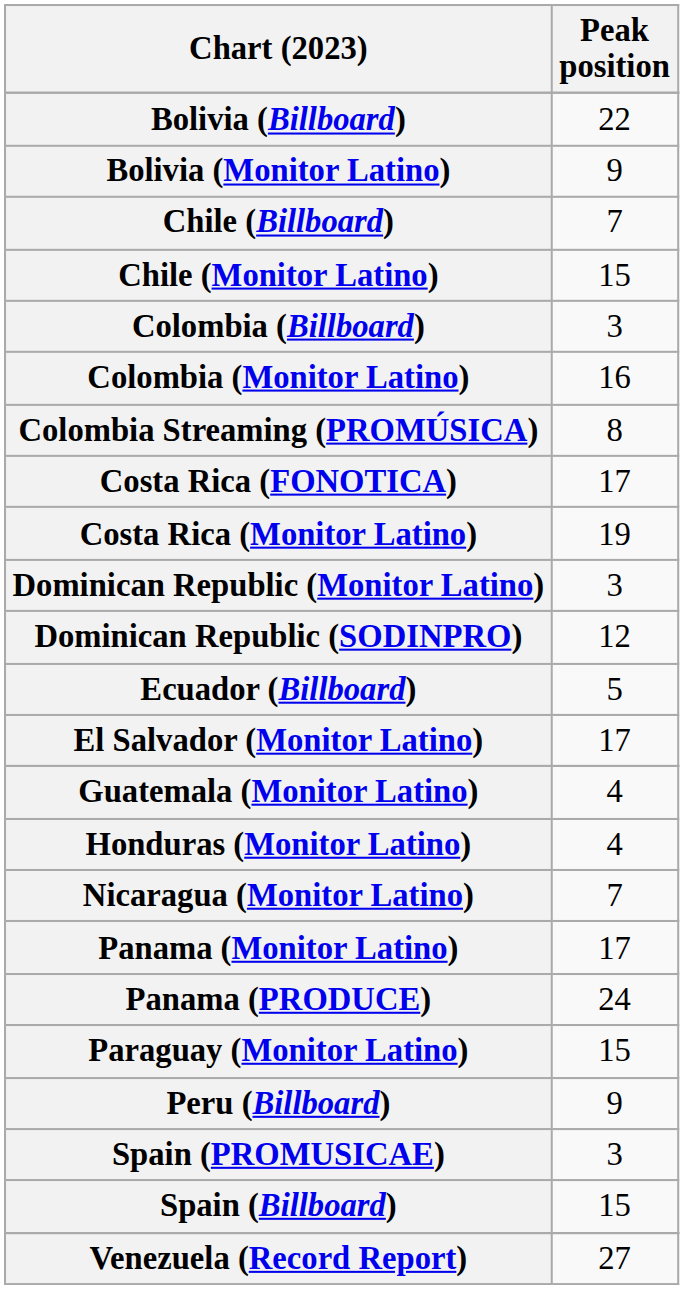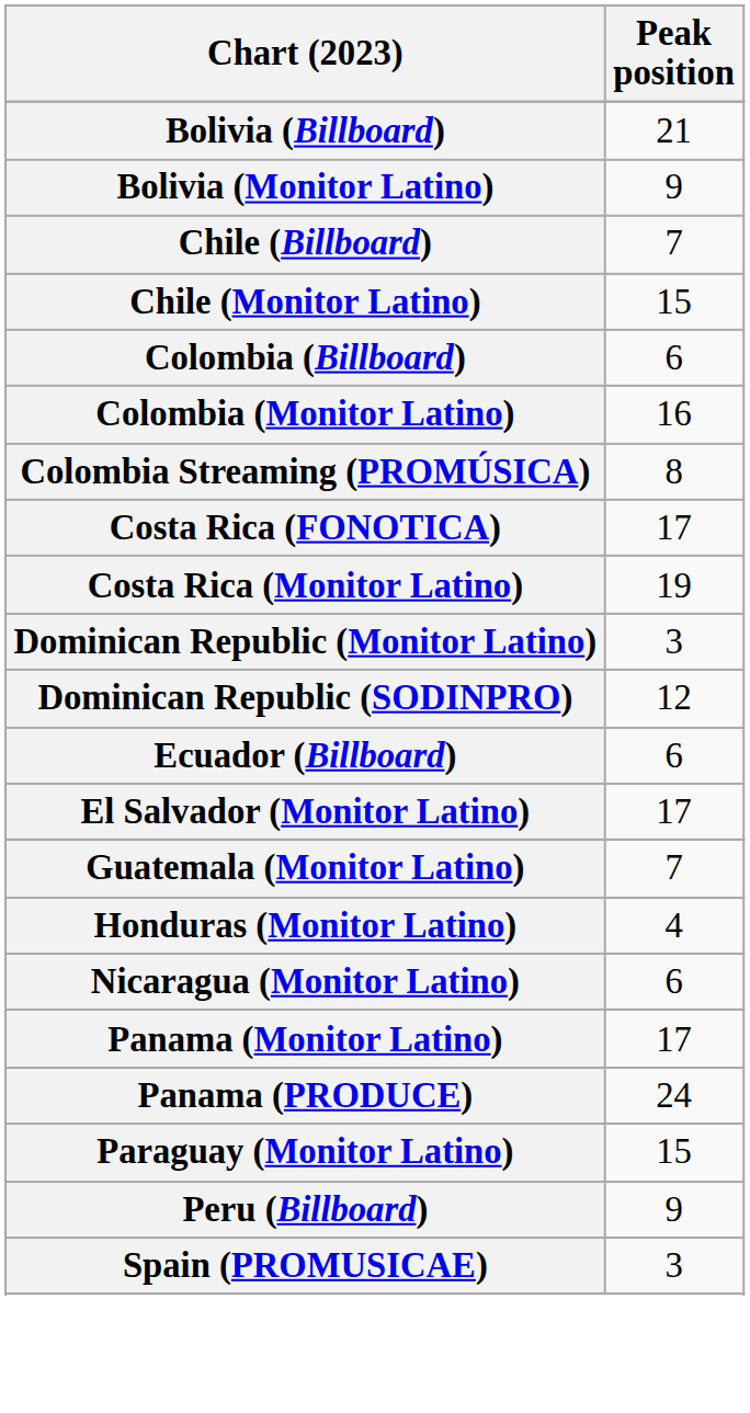Bolivia (Billboard) | Peak position: 22 -> 21
Colombia (Billboard) | Peak position: 3 -> 6
Ecuador (Billboard) | Peak position: 5 -> 6
Guatemala (Monitor Latino) | Peak position: 4 -> 7
Nicaragua (Monitor Latino) | Peak position: 7 -> 6
- row: Spain (Billboard) | 15
- row: Venezuela (Record Report) | 27
